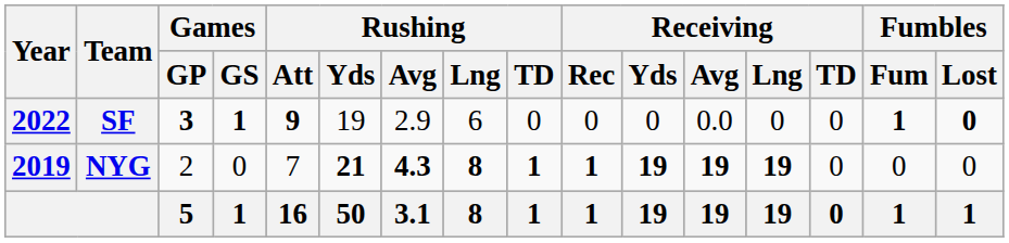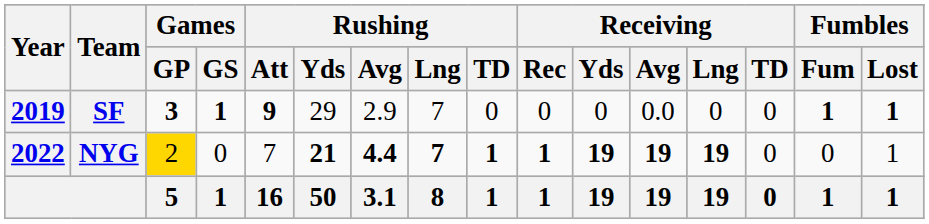SF | Year: 2022 -> 2019
SF | Rushing / Yds: 19 -> 29
SF | Rushing / Lng: 6 -> 7
SF | Fumbles / Lost: 0 -> 1
NYG | Year: 2019 -> 2022
NYG | Games / GP: no background -> gold background
NYG | Rushing / Avg: 4.3 -> 4.4
NYG | Rushing / Lng: 8 -> 7
NYG | Fumbles / Lost: 0 -> 1
